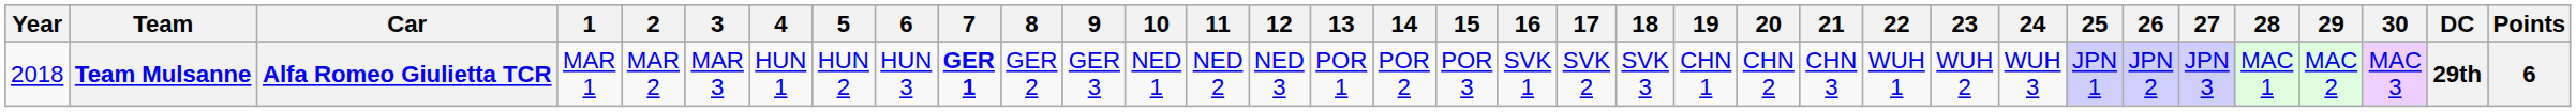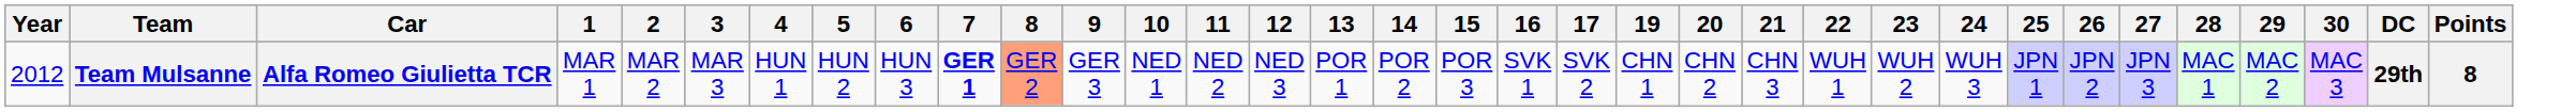- column: 18 | SVK 3
Team Mulsanne | Year: 2018 -> 2012
Team Mulsanne | 8: no background -> lightsalmon background
Team Mulsanne | Points: 6 -> 8
